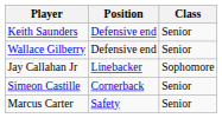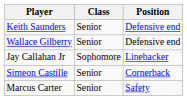columns swapped: Class <-> Position
